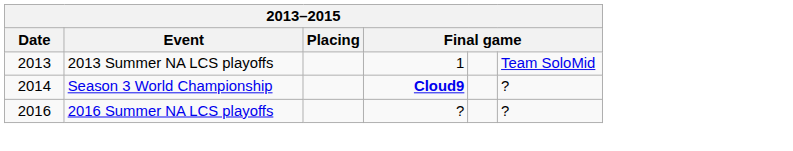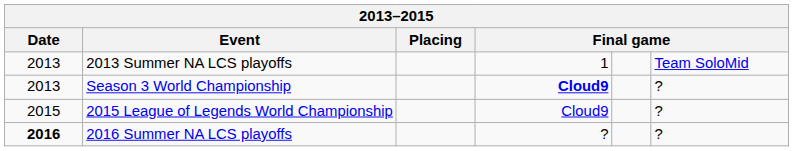Season 3 World Championship | Date: 2014 -> 2013
+ row: 2015 | 2015 League of Legends World Championship | Cloud9 | ?
2016 Summer NA LCS playoffs | Date: normal -> bold
